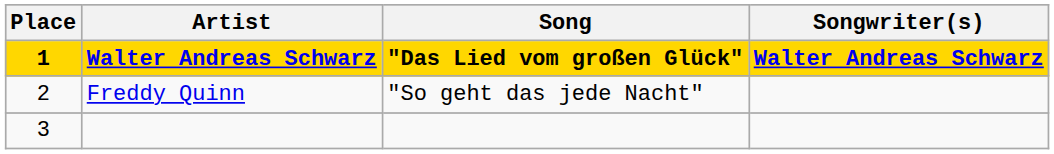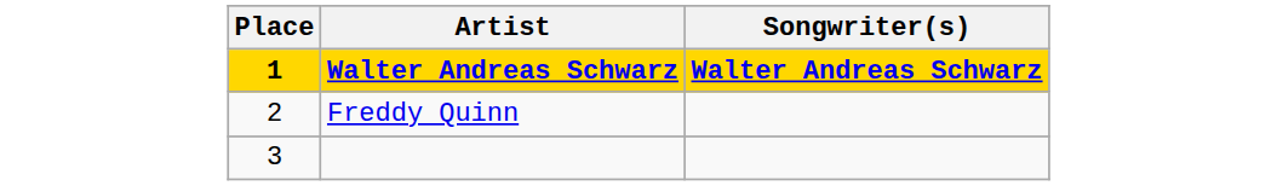- column: Song | "Das Lied vom großen Glück" | "So geht das jede Nacht"
